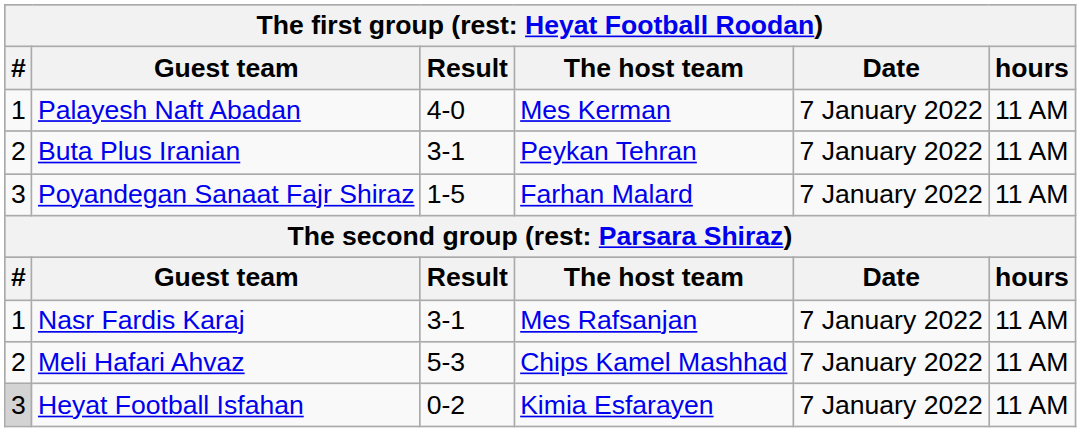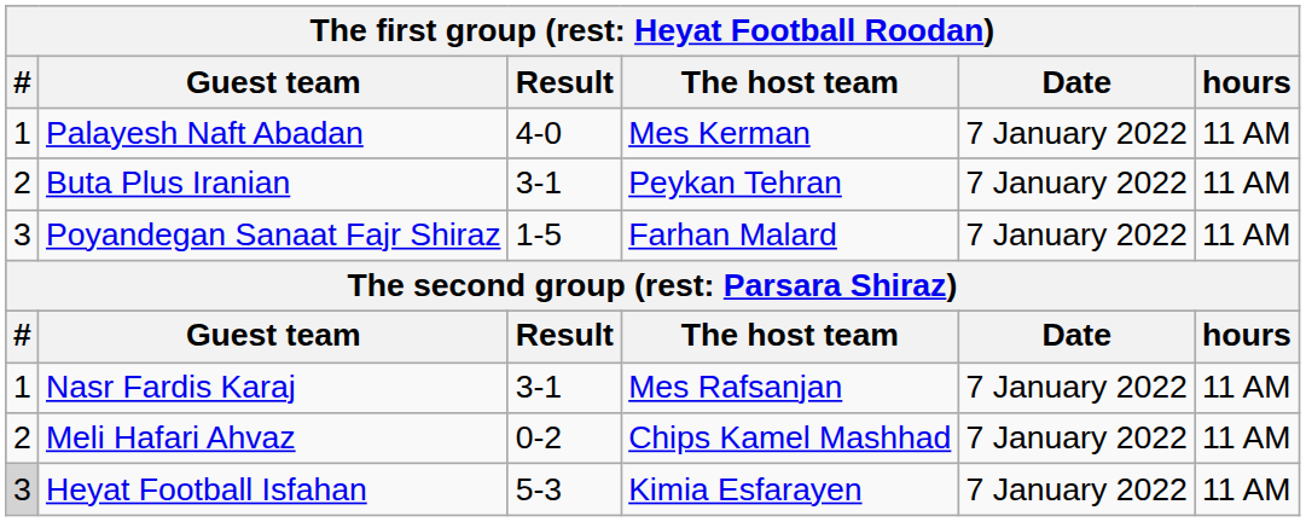Meli Hafari Ahvaz | Result: 5-3 -> 0-2
Heyat Football Isfahan | Result: 0-2 -> 5-3
